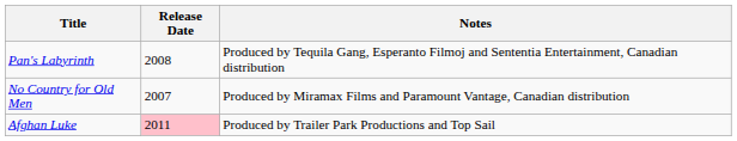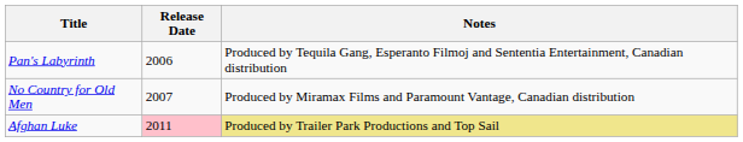Pan's Labyrinth | Release Date: 2008 -> 2006
Afghan Luke | Notes: no background -> khaki background
